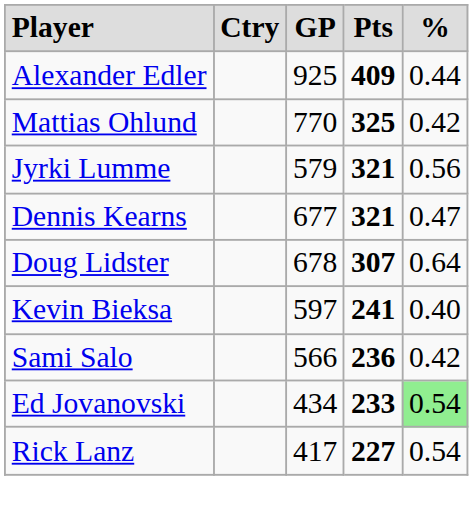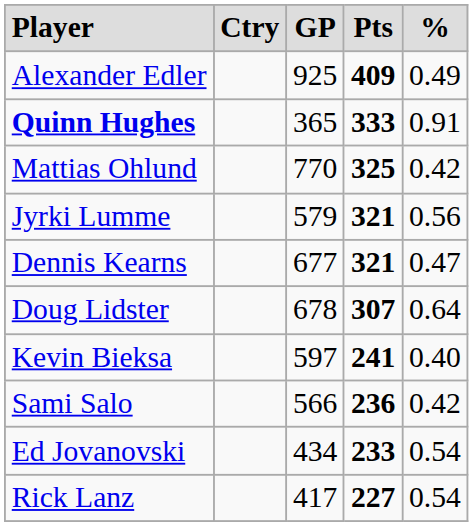Alexander Edler | column 5: 0.44 -> 0.49
+ row: Quinn Hughes | 365 | 333 | 0.91
Ed Jovanovski | column 5: lightgreen background -> no background
